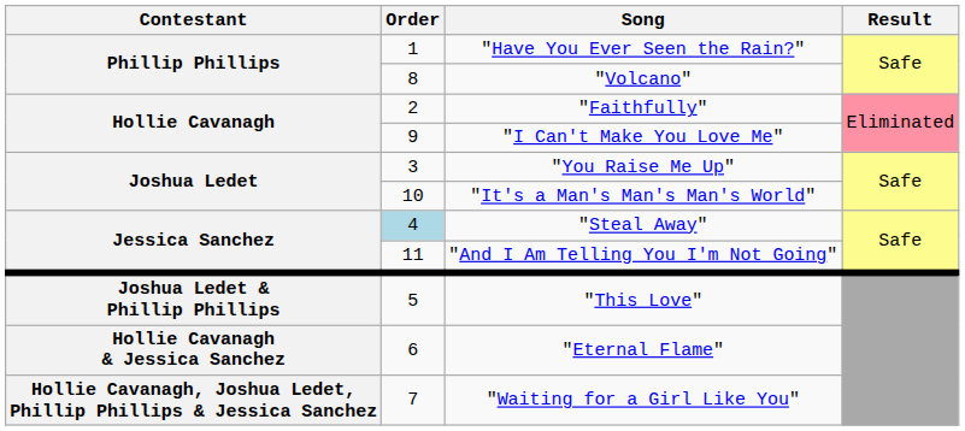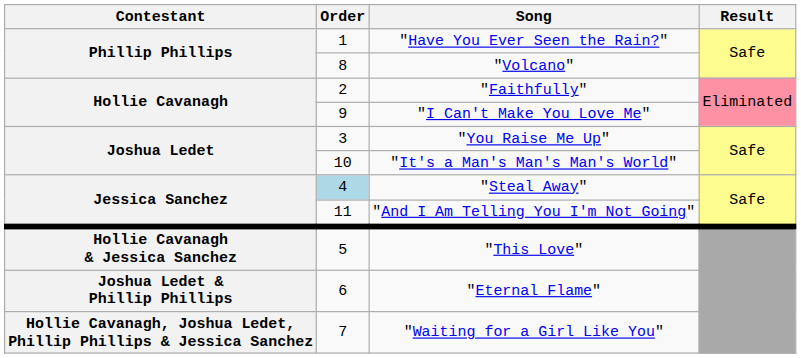"This Love" | Contestant: Joshua Ledet & Phillip Phillips -> Hollie Cavanagh & Jessica Sanchez
"Eternal Flame" | Contestant: Hollie Cavanagh & Jessica Sanchez -> Joshua Ledet & Phillip Phillips
